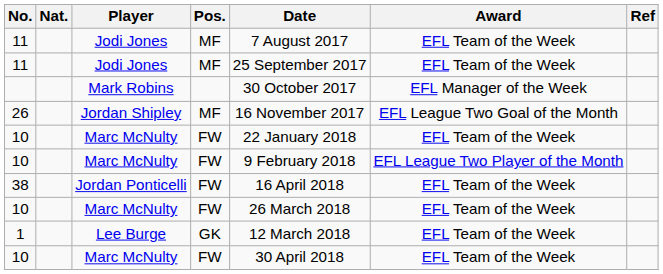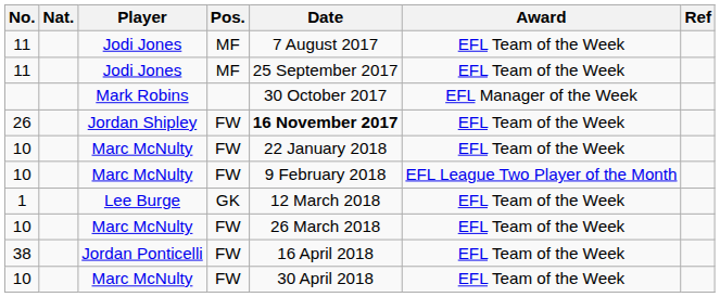26 | Pos.: MF -> FW
26 | Date: normal -> bold
26 | Award: EFL League Two Goal of the Month -> EFL Team of the Week
rows swapped: 1 <-> 38
